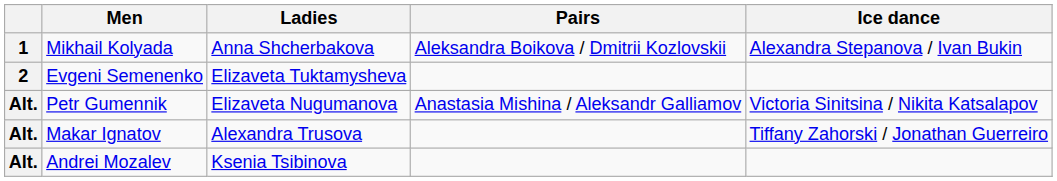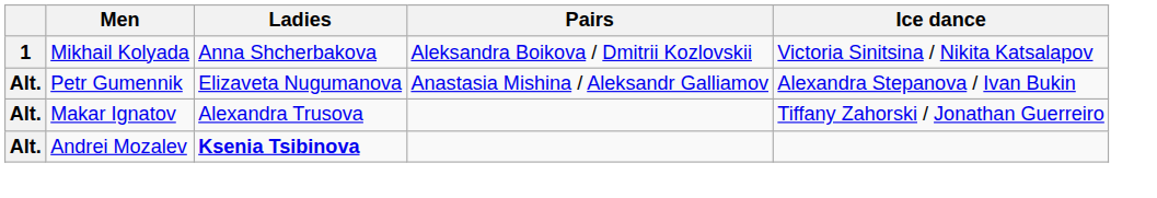Mikhail Kolyada | Ice dance: Alexandra Stepanova / Ivan Bukin -> Victoria Sinitsina / Nikita Katsalapov
- row: 2 | Evgeni Semenenko | Elizaveta Tuktamysheva
Petr Gumennik | Ice dance: Victoria Sinitsina / Nikita Katsalapov -> Alexandra Stepanova / Ivan Bukin
Andrei Mozalev | Ladies: normal -> bold
